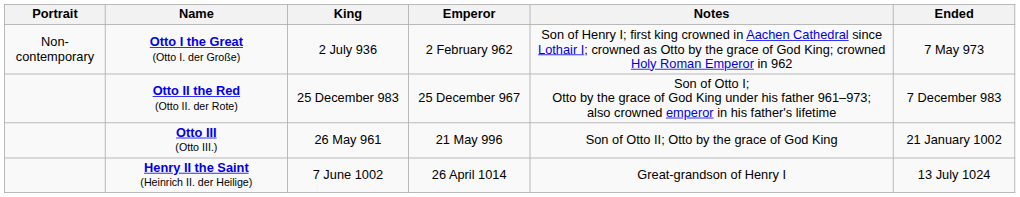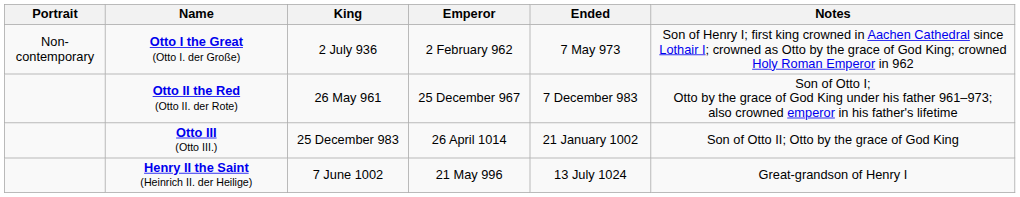columns swapped: Ended <-> Notes
Otto II the Red (Otto II. der Rote) | King: 25 December 983 -> 26 May 961
Otto III (Otto III.) | King: 26 May 961 -> 25 December 983
Otto III (Otto III.) | Emperor: 21 May 996 -> 26 April 1014
Henry II the Saint (Heinrich II. der Heilige) | Emperor: 26 April 1014 -> 21 May 996
